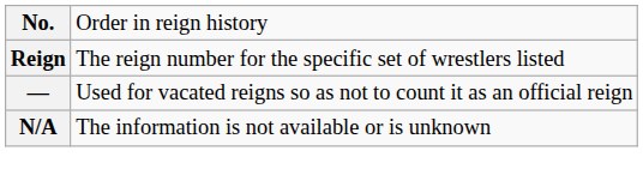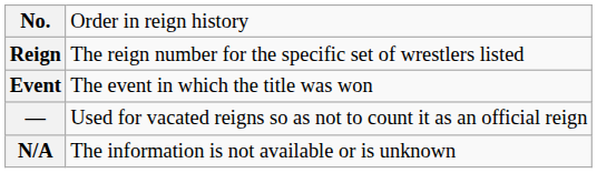+ row: Event | The event in which the title was won
